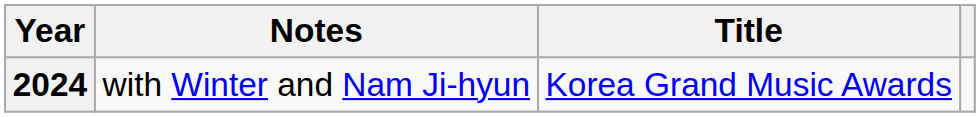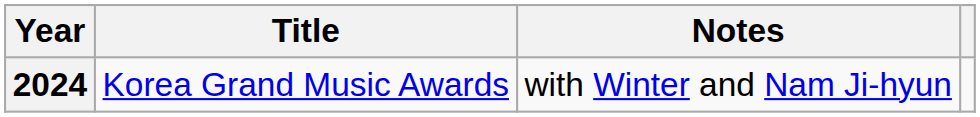columns swapped: Title <-> Notes
